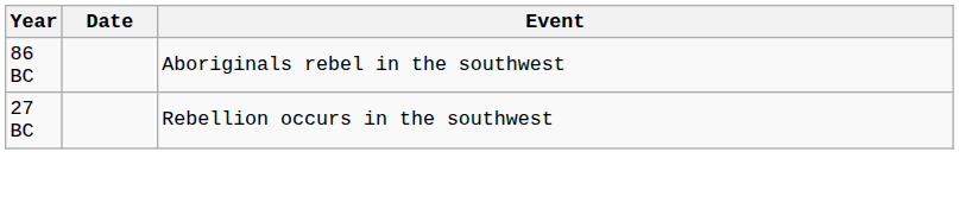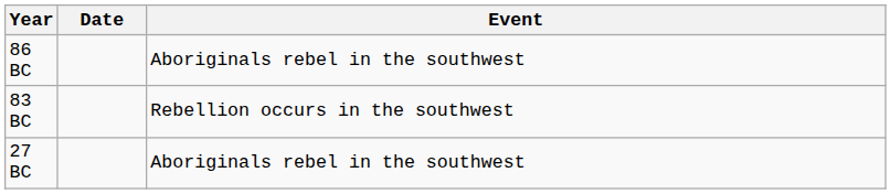+ row: 83 BC | Rebellion occurs in the southwest
27 BC | Event: Rebellion occurs in the southwest -> Aboriginals rebel in the southwest
